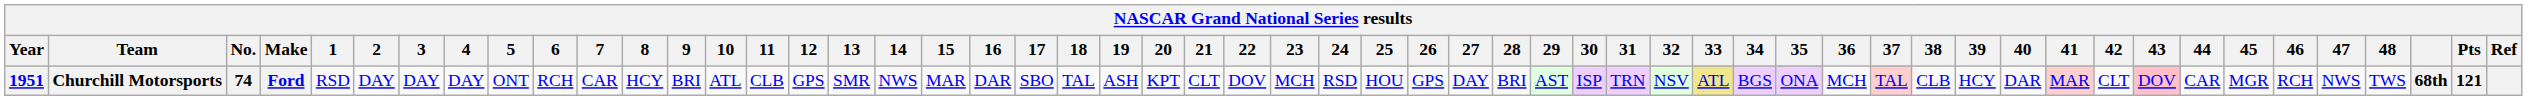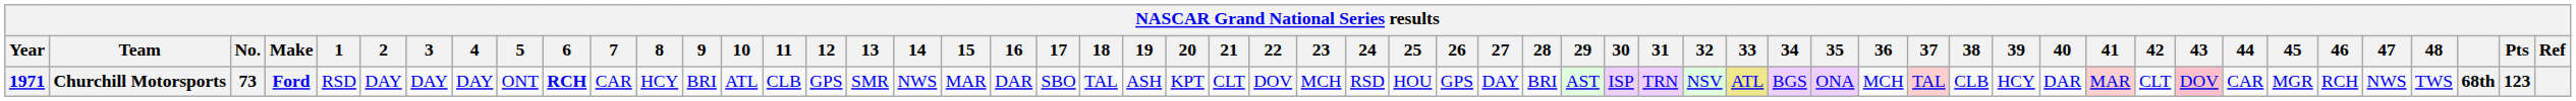Churchill Motorsports | Year: 1951 -> 1971
Churchill Motorsports | No.: 74 -> 73
Churchill Motorsports | 6: normal -> bold
Churchill Motorsports | Pts: 121 -> 123
